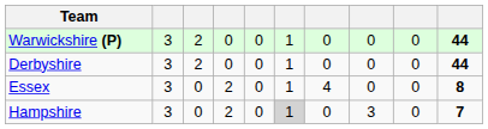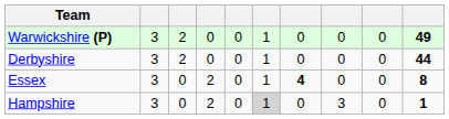Warwickshire (P) | column 10: 44 -> 49
Essex | column 7: normal -> bold
Hampshire | column 10: 7 -> 1
